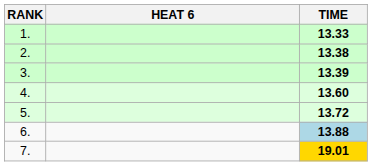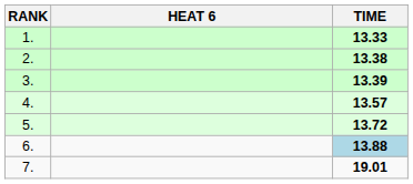4. | TIME: 13.60 -> 13.57
7. | TIME: gold background -> no background
